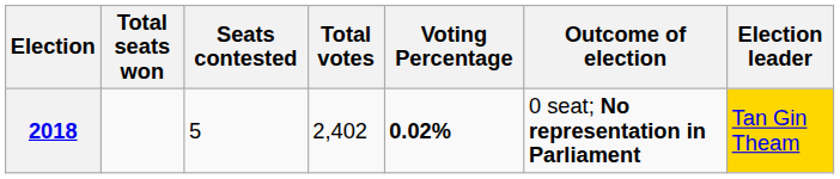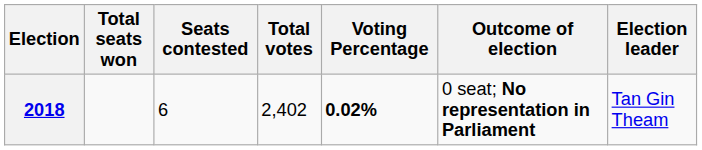2018 | Seats contested: 5 -> 6
2018 | Election leader: gold background -> no background
